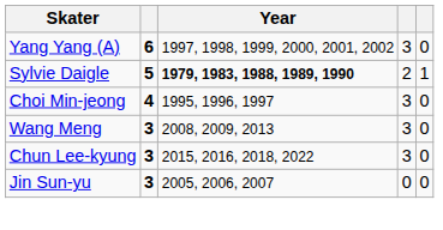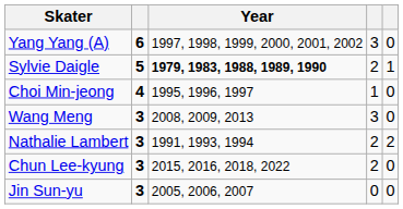Choi Min-jeong | column 4: 3 -> 1
+ row: Nathalie Lambert | 3 | 1991, 1993, 1994 | 2 | 2
Chun Lee-kyung | column 4: 3 -> 2
